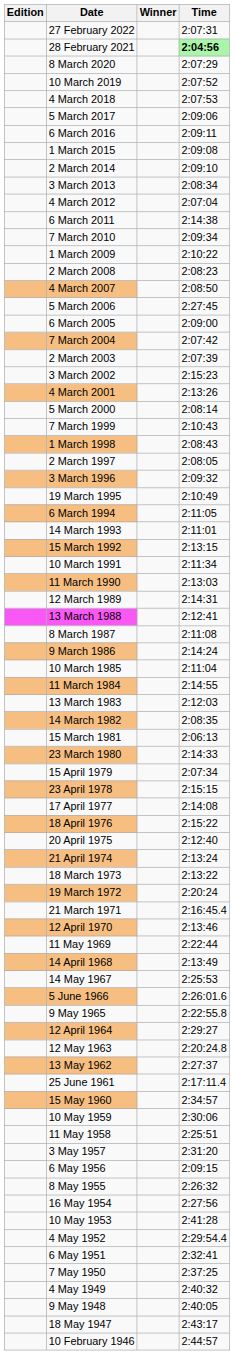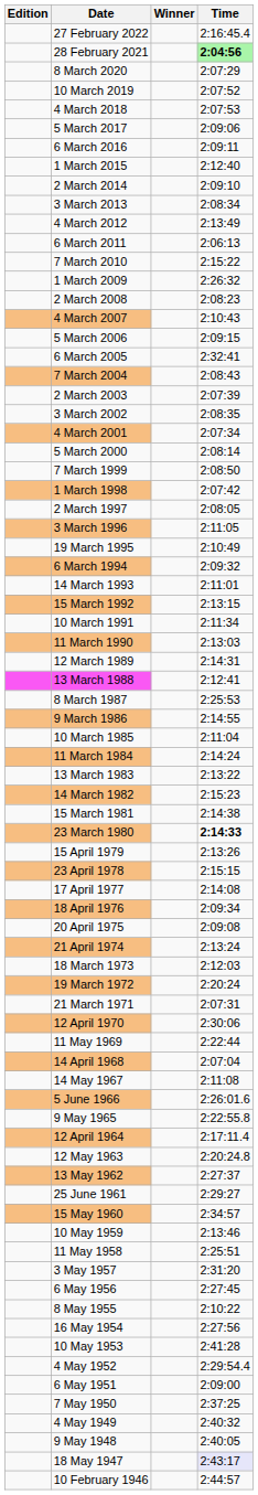27 February 2022 | Time: 2:07:31 -> 2:16:45.4
1 March 2015 | Time: 2:09:08 -> 2:12:40
4 March 2012 | Time: 2:07:04 -> 2:13:49
6 March 2011 | Time: 2:14:38 -> 2:06:13
7 March 2010 | Time: 2:09:34 -> 2:15:22
1 March 2009 | Time: 2:10:22 -> 2:26:32
4 March 2007 | Time: 2:08:50 -> 2:10:43
5 March 2006 | Time: 2:27:45 -> 2:09:15
6 March 2005 | Time: 2:09:00 -> 2:32:41
7 March 2004 | Time: 2:07:42 -> 2:08:43
3 March 2002 | Time: 2:15:23 -> 2:08:35
4 March 2001 | Time: 2:13:26 -> 2:07:34
7 March 1999 | Time: 2:10:43 -> 2:08:50
1 March 1998 | Time: 2:08:43 -> 2:07:42
3 March 1996 | Time: 2:09:32 -> 2:11:05
6 March 1994 | Time: 2:11:05 -> 2:09:32
8 March 1987 | Time: 2:11:08 -> 2:25:53
9 March 1986 | Time: 2:14:24 -> 2:14:55
11 March 1984 | Time: 2:14:55 -> 2:14:24
13 March 1983 | Time: 2:12:03 -> 2:13:22
14 March 1982 | Time: 2:08:35 -> 2:15:23
15 March 1981 | Time: 2:06:13 -> 2:14:38
23 March 1980 | Time: normal -> bold
15 April 1979 | Time: 2:07:34 -> 2:13:26
18 April 1976 | Time: 2:15:22 -> 2:09:34
20 April 1975 | Time: 2:12:40 -> 2:09:08
18 March 1973 | Time: 2:13:22 -> 2:12:03
21 March 1971 | Time: 2:16:45.4 -> 2:07:31
12 April 1970 | Time: 2:13:46 -> 2:30:06
14 April 1968 | Time: 2:13:49 -> 2:07:04
14 May 1967 | Time: 2:25:53 -> 2:11:08
12 April 1964 | Time: 2:29:27 -> 2:17:11.4
25 June 1961 | Time: 2:17:11.4 -> 2:29:27
10 May 1959 | Time: 2:30:06 -> 2:13:46
6 May 1956 | Time: 2:09:15 -> 2:27:45
8 May 1955 | Time: 2:26:32 -> 2:10:22
6 May 1951 | Time: 2:32:41 -> 2:09:00
18 May 1947 | Time: no background -> lavender background
